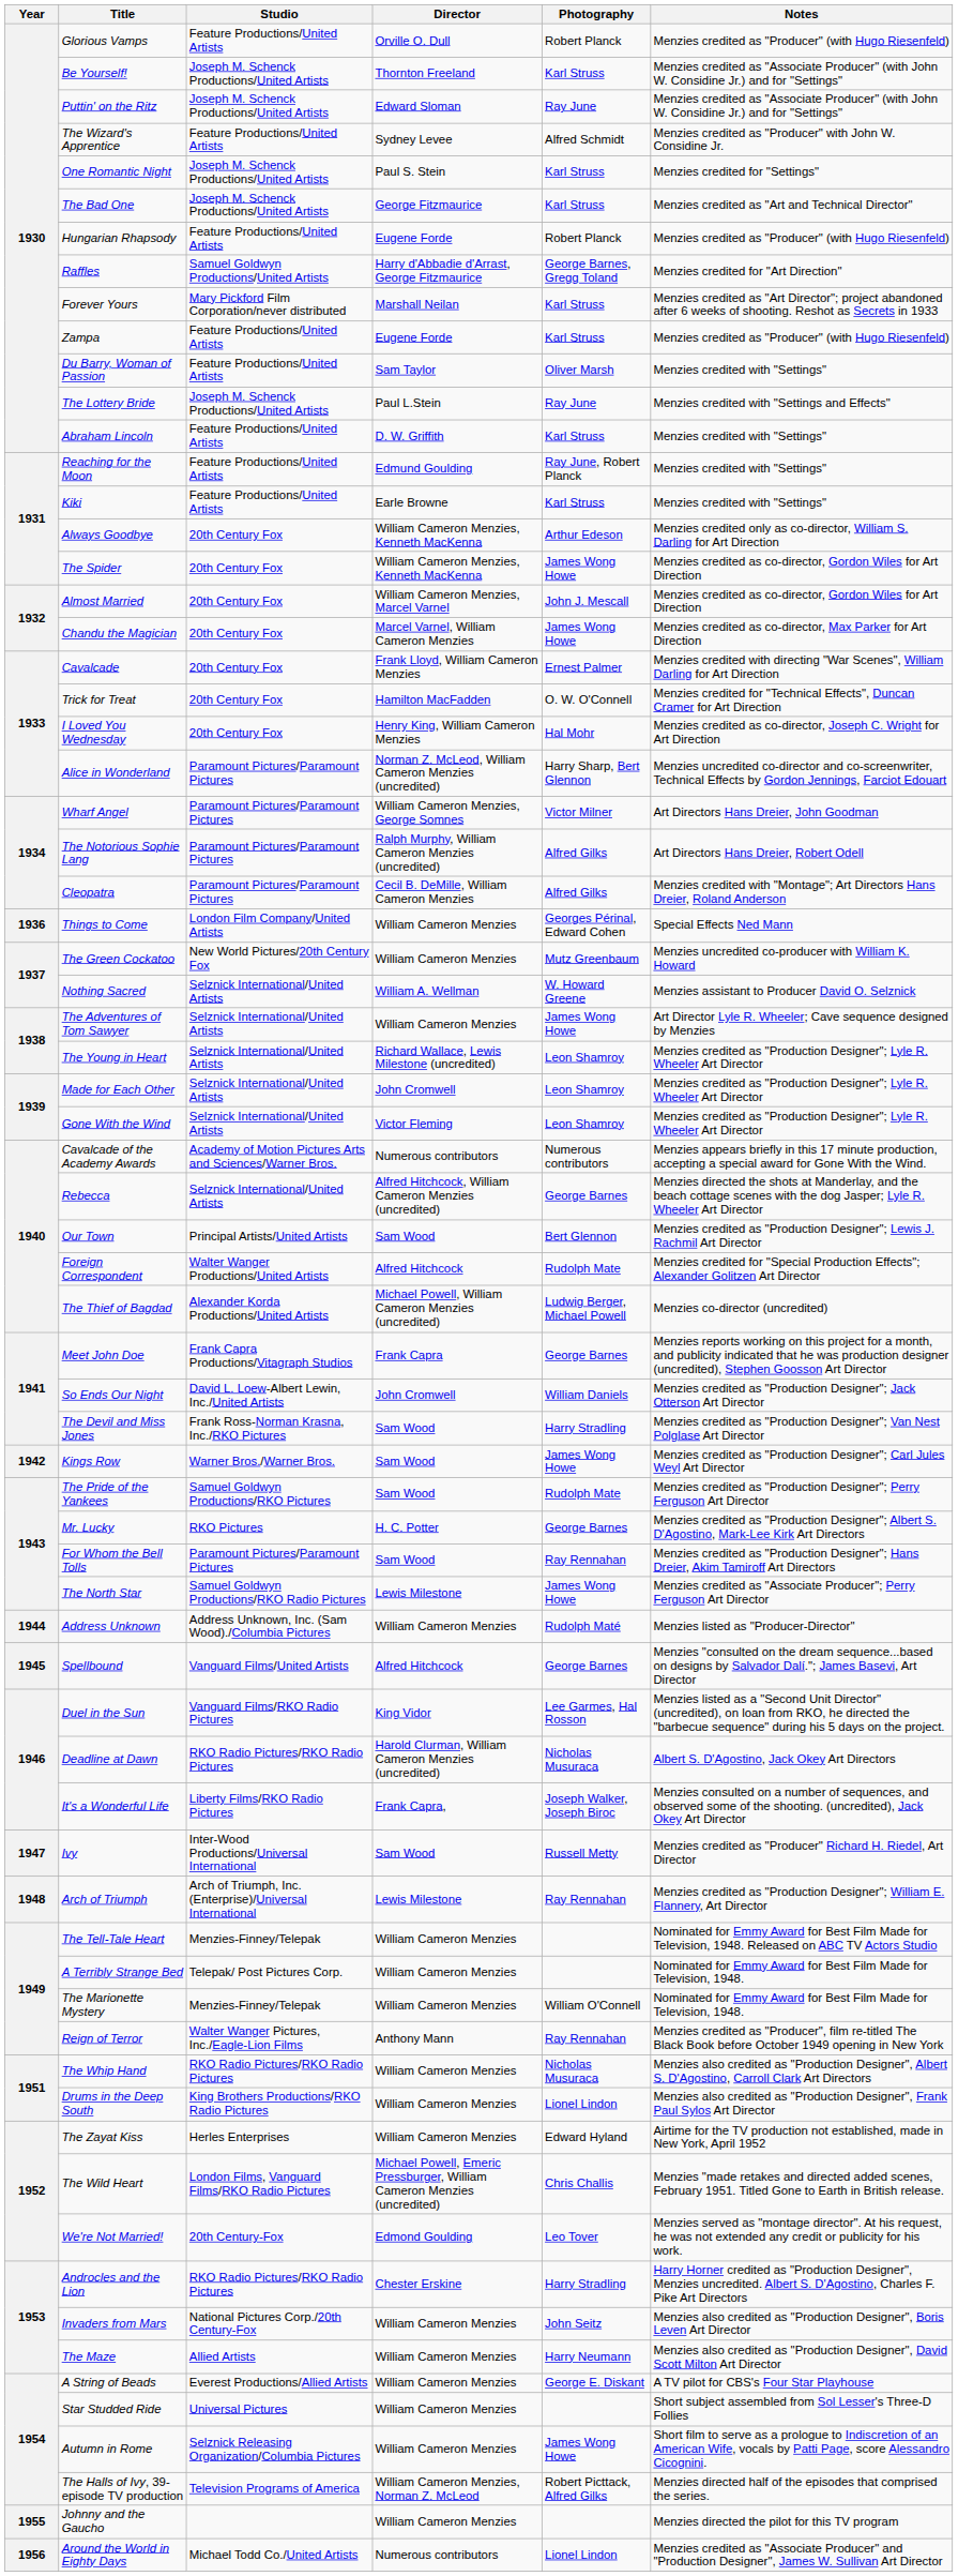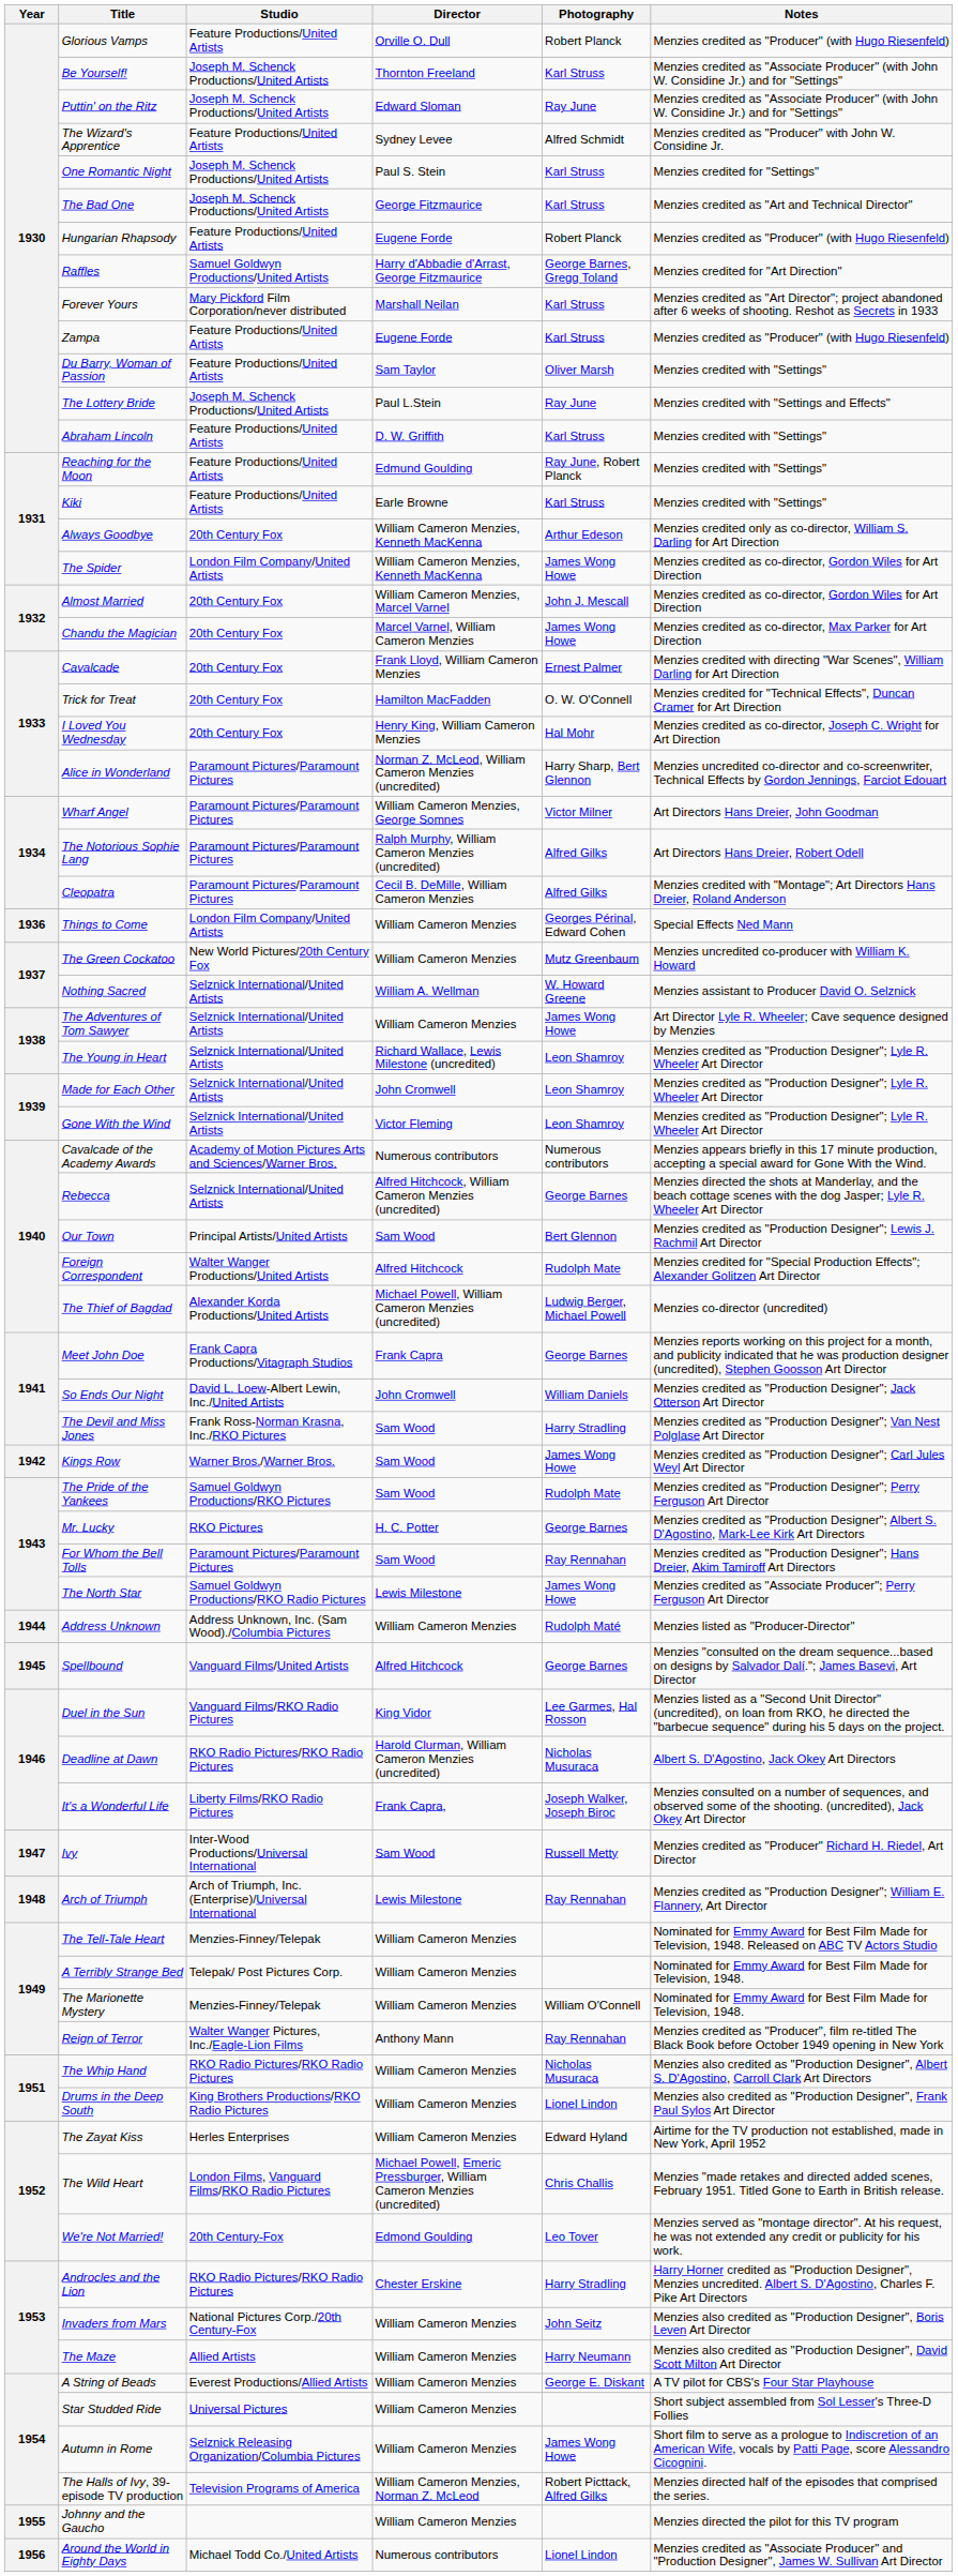The Spider | Studio: 20th Century Fox -> London Film Company/United Artists
